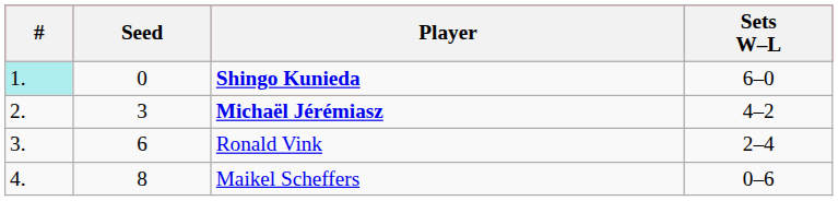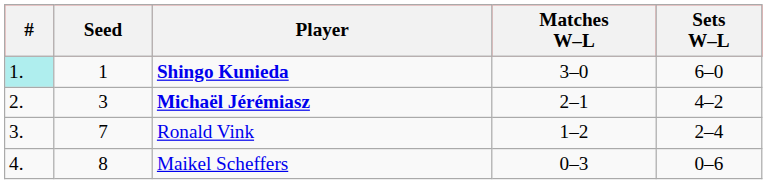+ column: Matches W–L | 3–0 | 2–1 | 1–2 | 0–3
Shingo Kunieda | Seed: 0 -> 1
Ronald Vink | Seed: 6 -> 7
